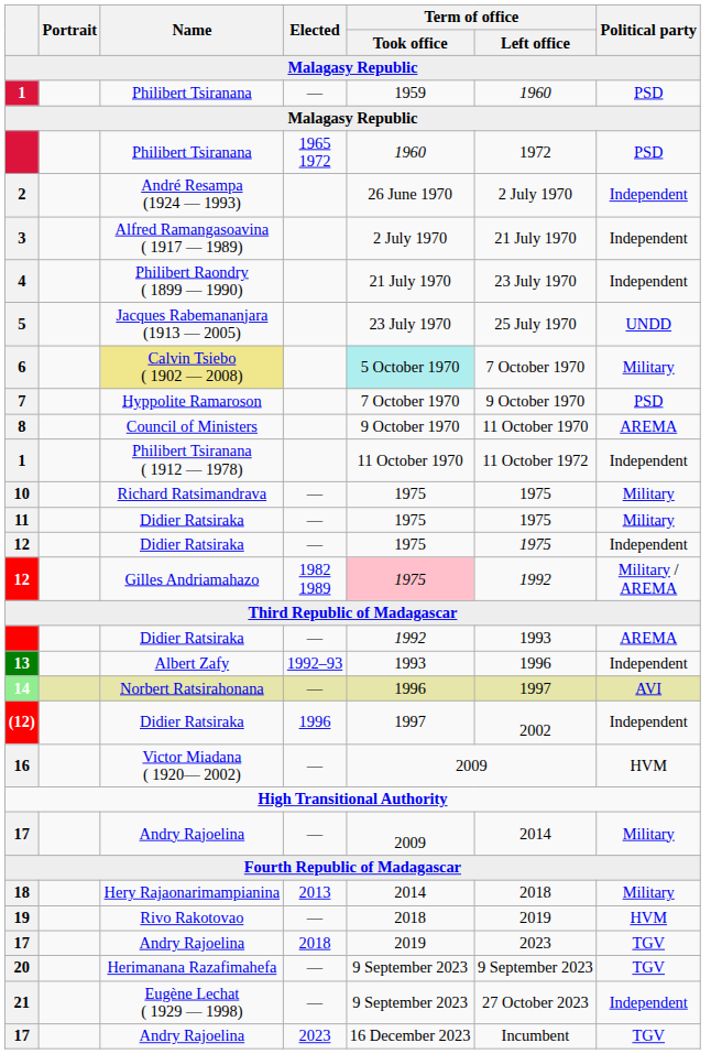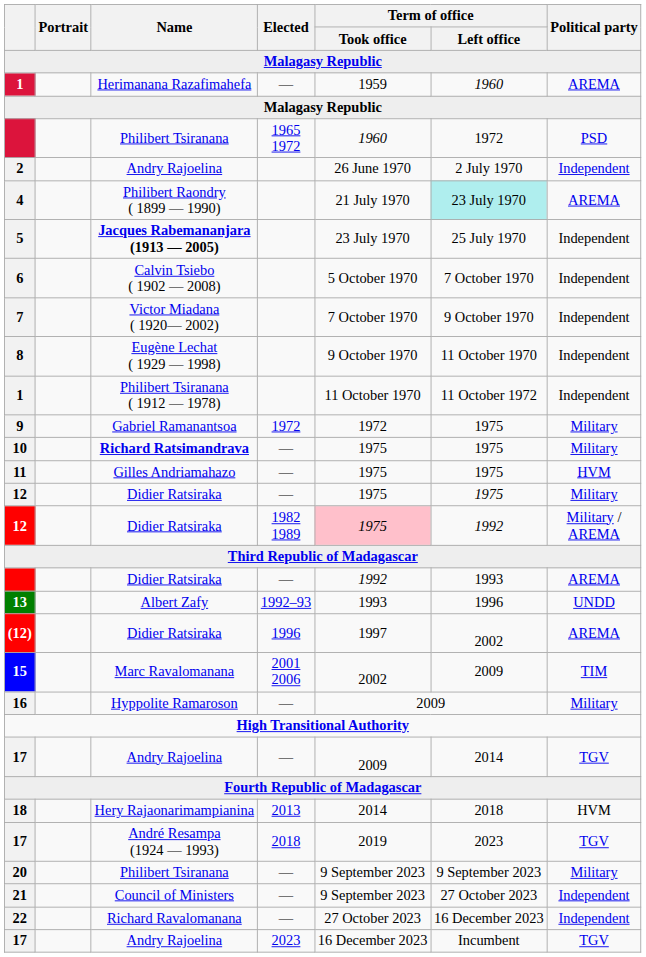1 / — | Name: Philibert Tsiranana -> Herimanana Razafimahefa
1 / — | Political party: PSD -> AREMA
2 | Name: André Resampa (1924 — 1993) -> Andry Rajoelina
- row: 3 | Alfred Ramangasoavina ( 1917 — 1989) | 2 July 1970 | 21 July 1970 | Independent
4 | Term of office / Left office: no background -> paleturquoise background
4 | Political party: Independent -> AREMA
5 | Name: normal -> bold
5 | Political party: UNDD -> Independent
6 | Name: khaki background -> no background
6 | Term of office / Took office: paleturquoise background -> no background
6 | Political party: Military -> Independent
7 | Name: Hyppolite Ramaroson -> Victor Miadana ( 1920— 2002)
7 | Political party: PSD -> Independent
8 | Name: Council of Ministers -> Eugène Lechat ( 1929 — 1998)
8 | Political party: AREMA -> Independent
+ row: 9 | Gabriel Ramanantsoa | 1972 | 1972 | 1975 | Military
10 | Name: normal -> bold
11 | Name: Didier Ratsiraka -> Gilles Andriamahazo
11 | Political party: Military -> HVM
12 / — | Political party: Independent -> Military
12 / 1982 1989 | Name: Gilles Andriamahazo -> Didier Ratsiraka
13 | Political party: Independent -> UNDD
- row: 14 | Norbert Ratsirahonana | — | 1996 | 1997 | AVI
(12) | Political party: Independent -> AREMA
+ row: 15 | Marc Ravalomanana | 2001 2006 | 2002 | 2009 | TIM
16 | Name: Victor Miadana ( 1920— 2002) -> Hyppolite Ramaroson
16 | Political party: HVM -> Military
17 / — | Political party: Military -> TGV
18 | Political party: Military -> HVM
- row: 19 | Rivo Rakotovao | — | 2018 | 2019 | HVM
17 / 2018 | Name: Andry Rajoelina -> André Resampa (1924 — 1993)
20 | Name: Herimanana Razafimahefa -> Philibert Tsiranana
20 | Political party: TGV -> Military
21 | Name: Eugène Lechat ( 1929 — 1998) -> Council of Ministers
+ row: 22 | Richard Ravalomanana | — | 27 October 2023 | 16 December 2023 | Independent
